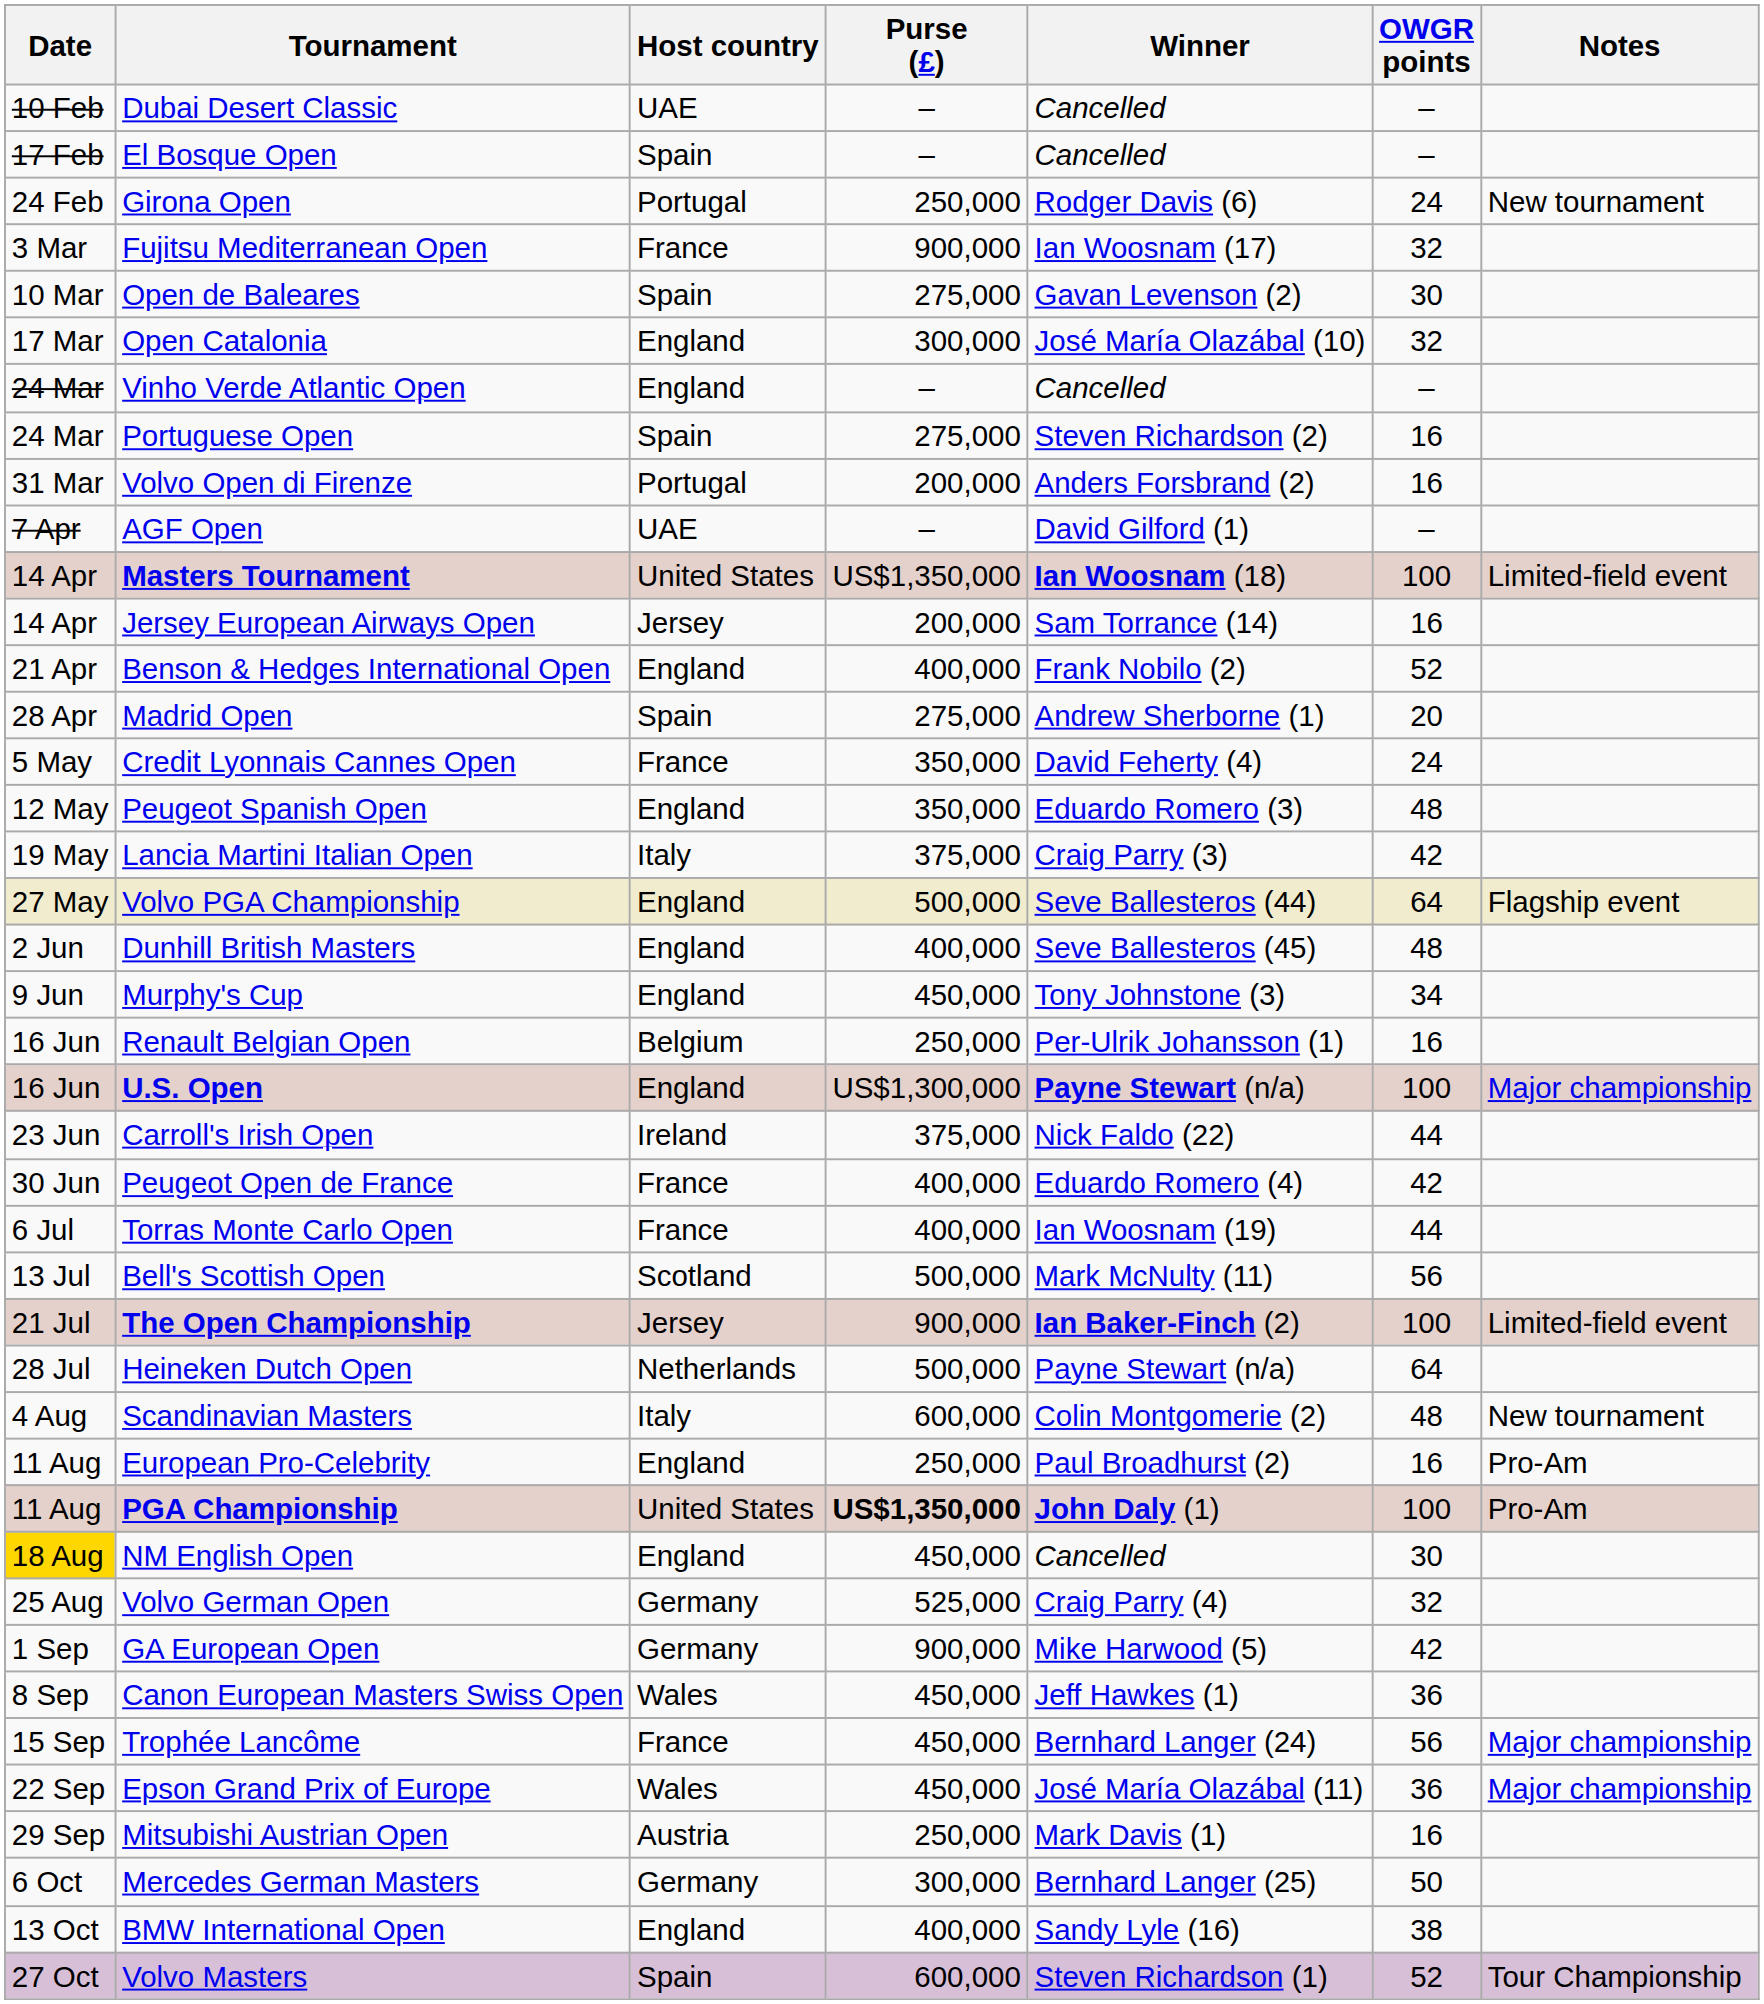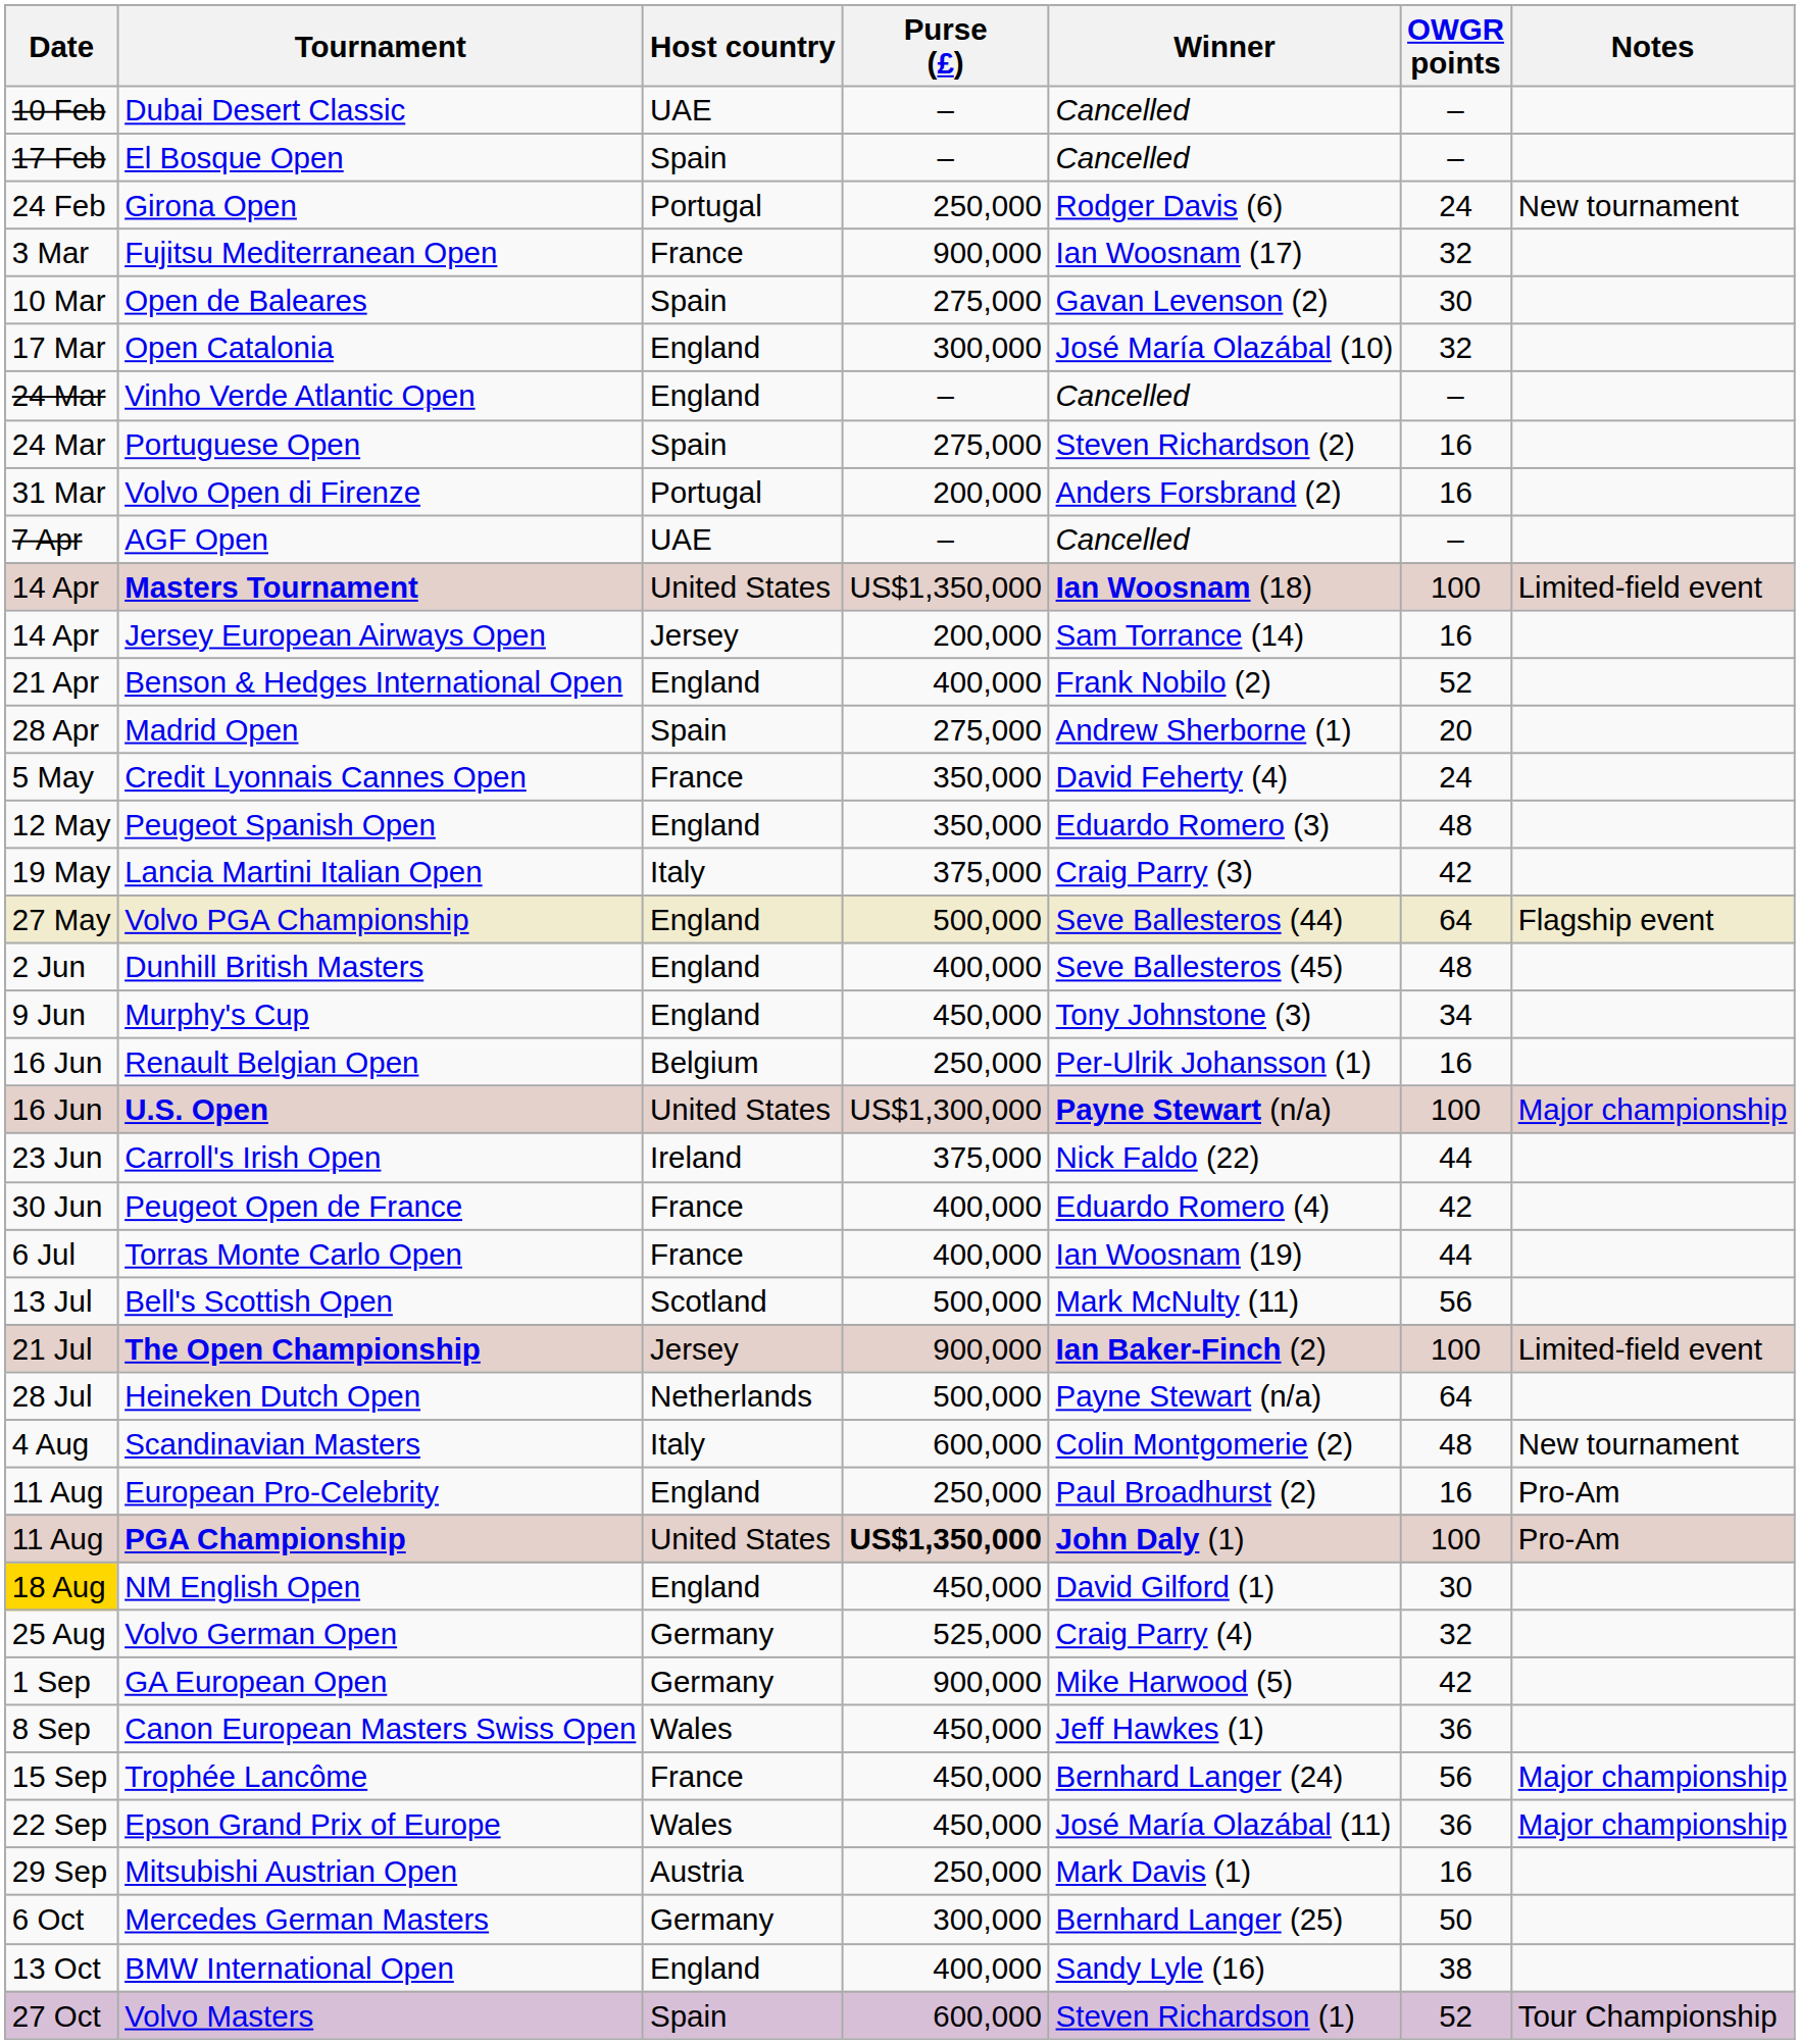AGF Open | Winner: David Gilford (1) -> Cancelled
U.S. Open | Host country: England -> United States
NM English Open | Winner: Cancelled -> David Gilford (1)
